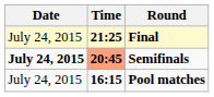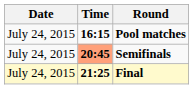rows swapped: Pool matches <-> Final
Semifinals | Date: bold -> normal
